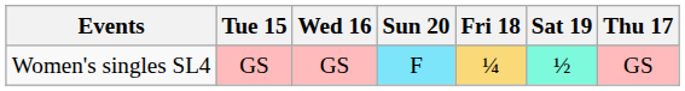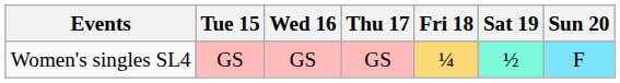columns swapped: Thu 17 <-> Sun 20
